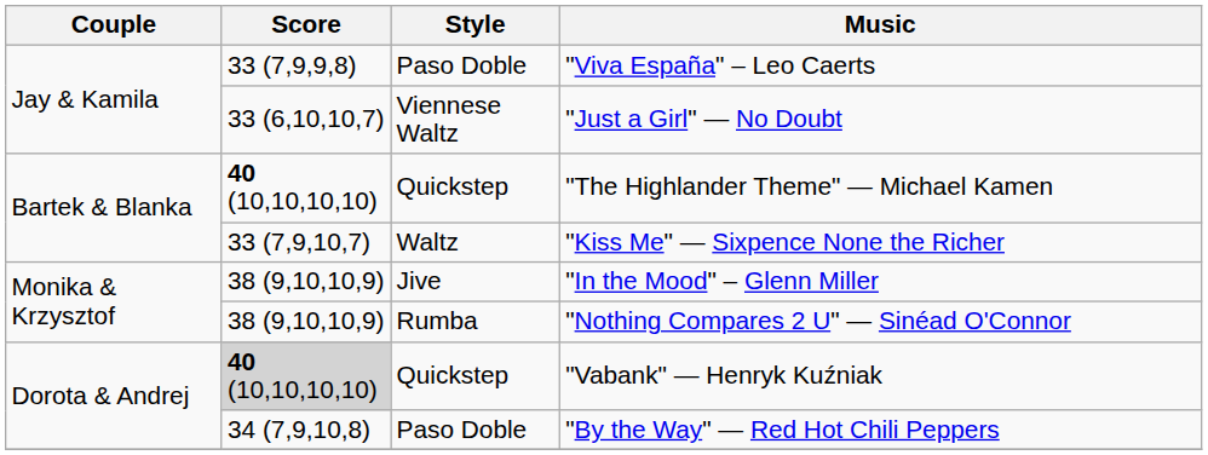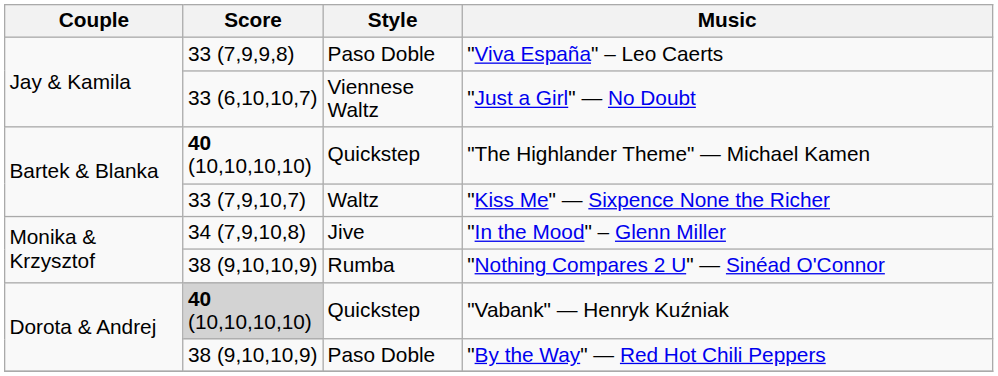"In the Mood" – Glenn Miller | Score: 38 (9,10,10,9) -> 34 (7,9,10,8)
"By the Way" — Red Hot Chili Peppers | Score: 34 (7,9,10,8) -> 38 (9,10,10,9)
